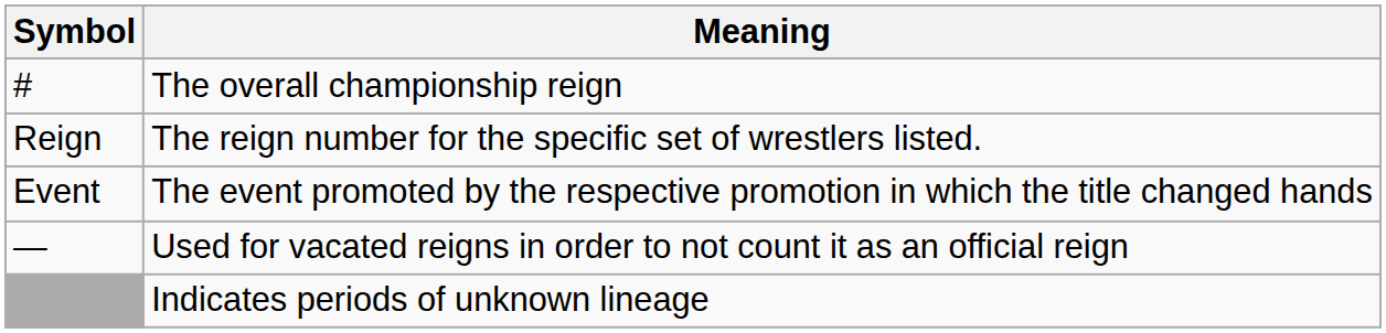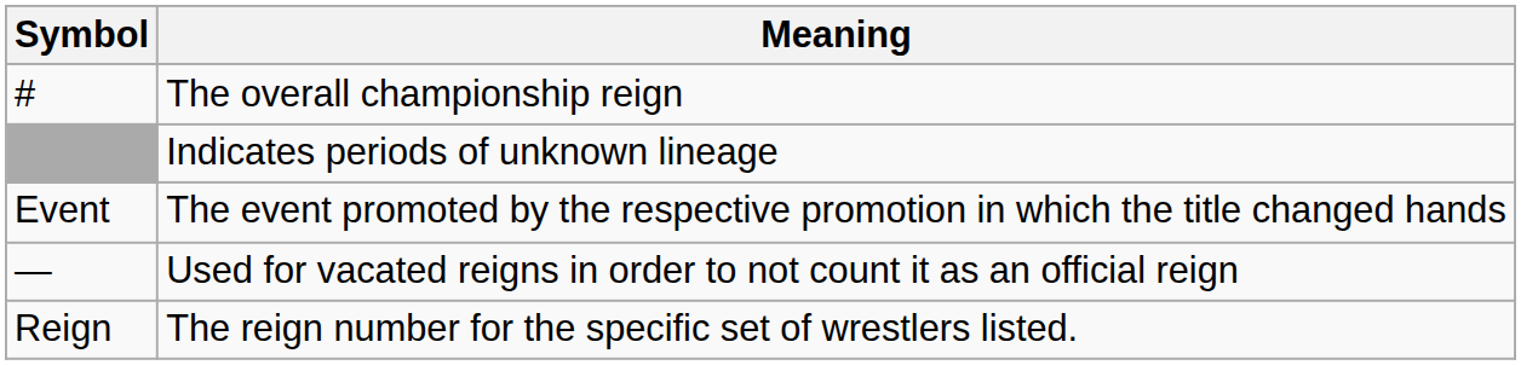rows swapped: The reign number for the specific set of wrestlers listed. <-> Indicates periods of unknown lineage
